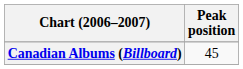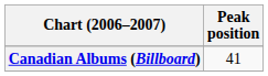Canadian Albums (Billboard) | Peak position: 45 -> 41
